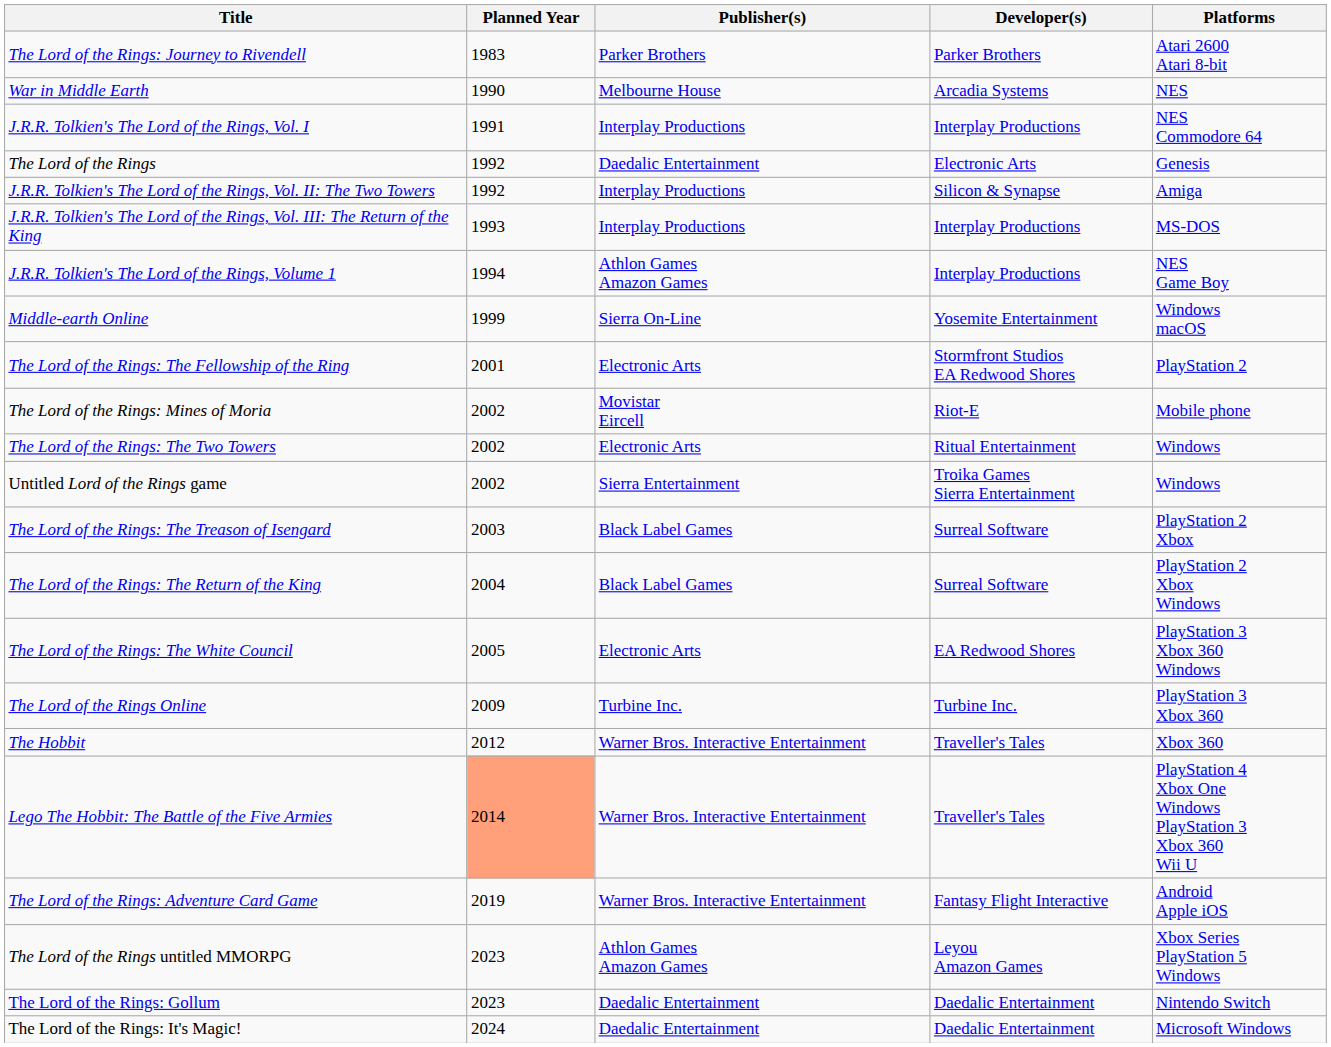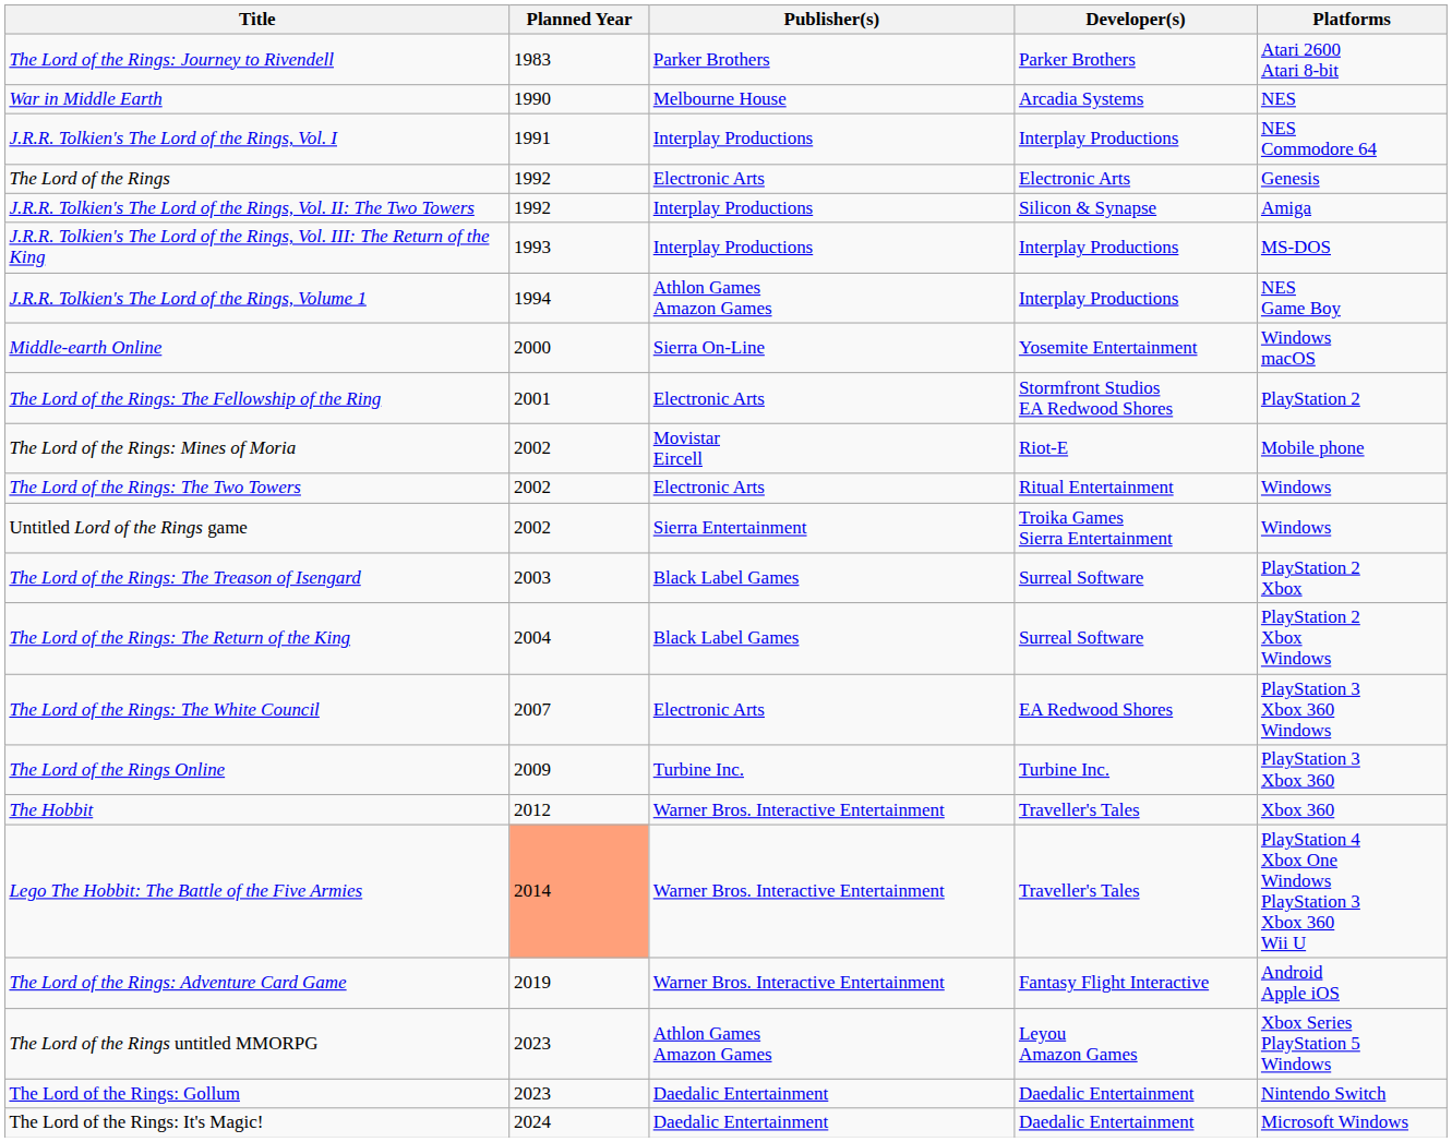The Lord of the Rings | Publisher(s): Daedalic Entertainment -> Electronic Arts
Middle-earth Online | Planned Year: 1999 -> 2000
The Lord of the Rings: The White Council | Planned Year: 2005 -> 2007
